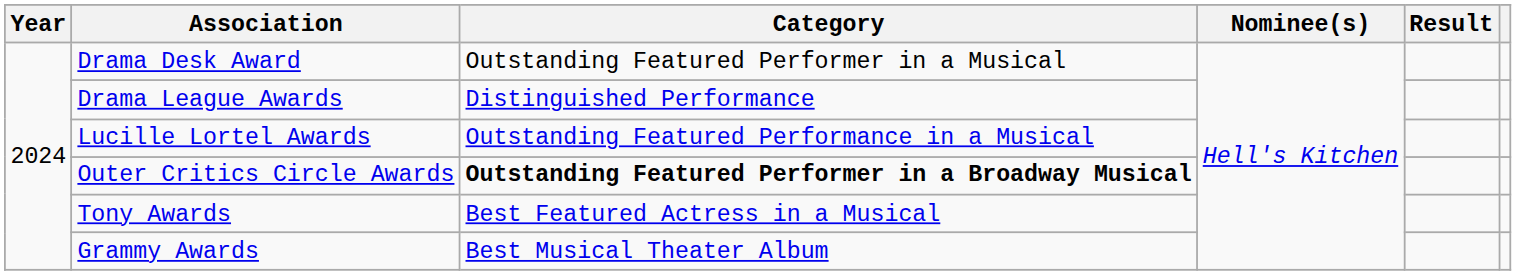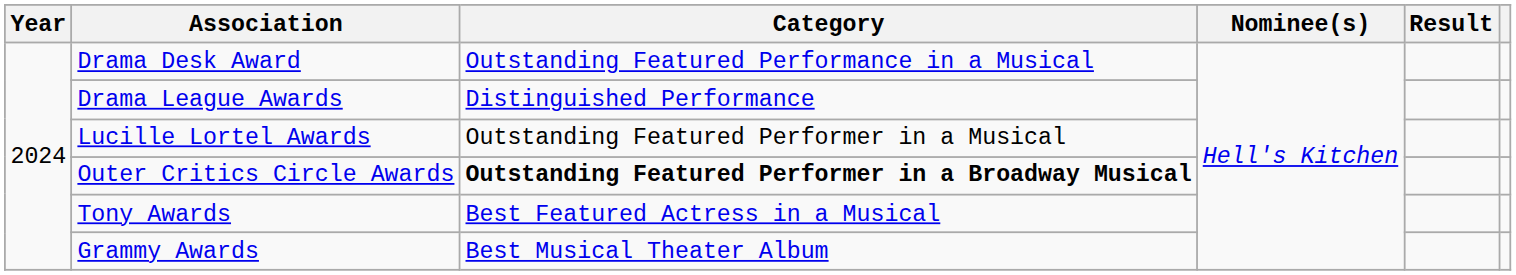Drama Desk Award | Category: Outstanding Featured Performer in a Musical -> Outstanding Featured Performance in a Musical
Lucille Lortel Awards | Category: Outstanding Featured Performance in a Musical -> Outstanding Featured Performer in a Musical
